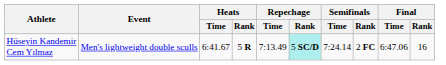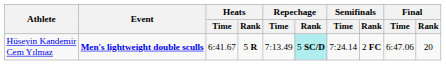Hüseyin Kandemir Cem Yılmaz | Event: normal -> bold
Hüseyin Kandemir Cem Yılmaz | Final / Rank: 16 -> 20
